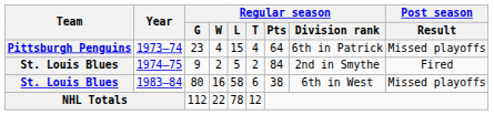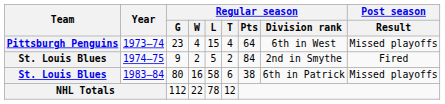1973–74 | Regular season / Division rank: 6th in Patrick -> 6th in West
1983–84 | Regular season / Division rank: 6th in West -> 6th in Patrick
